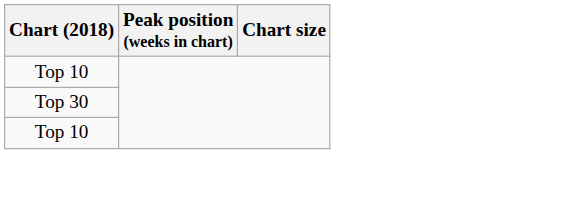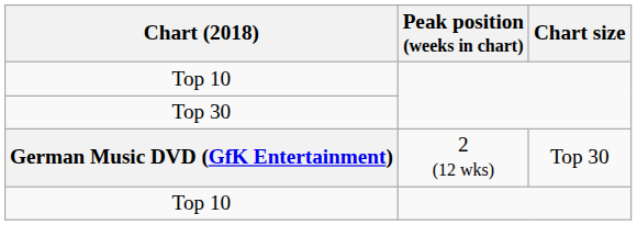+ row: German Music DVD (GfK Entertainment) | 2 (12 wks) | Top 30
